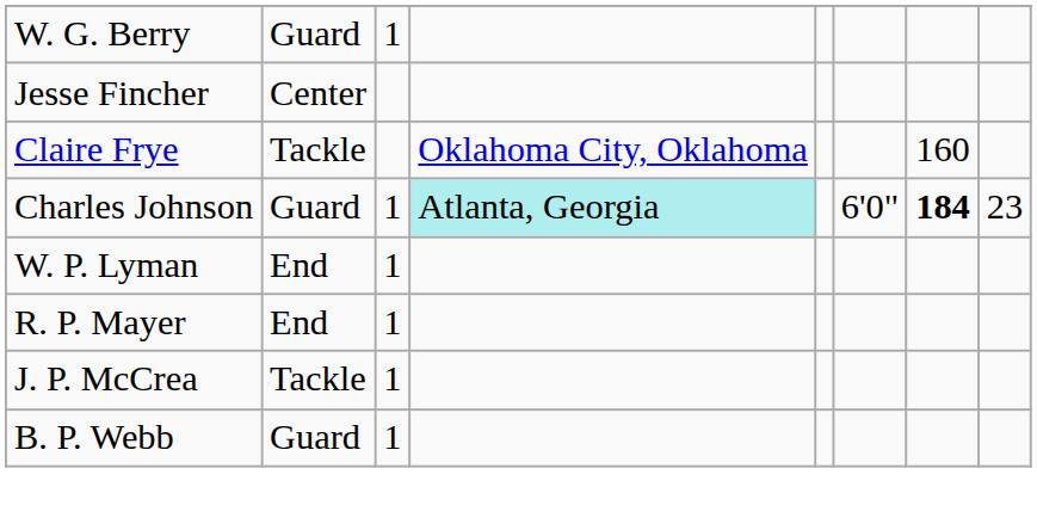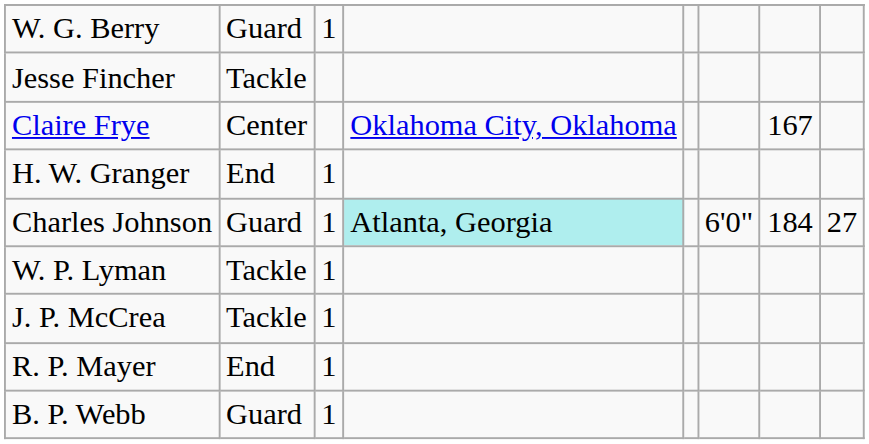Jesse Fincher | column 2: Center -> Tackle
Claire Frye | column 2: Tackle -> Center
Claire Frye | column 7: 160 -> 167
+ row: H. W. Granger | End | 1
Charles Johnson | column 7: bold -> normal
Charles Johnson | column 8: 23 -> 27
W. P. Lyman | column 2: End -> Tackle
rows swapped: R. P. Mayer <-> J. P. McCrea
